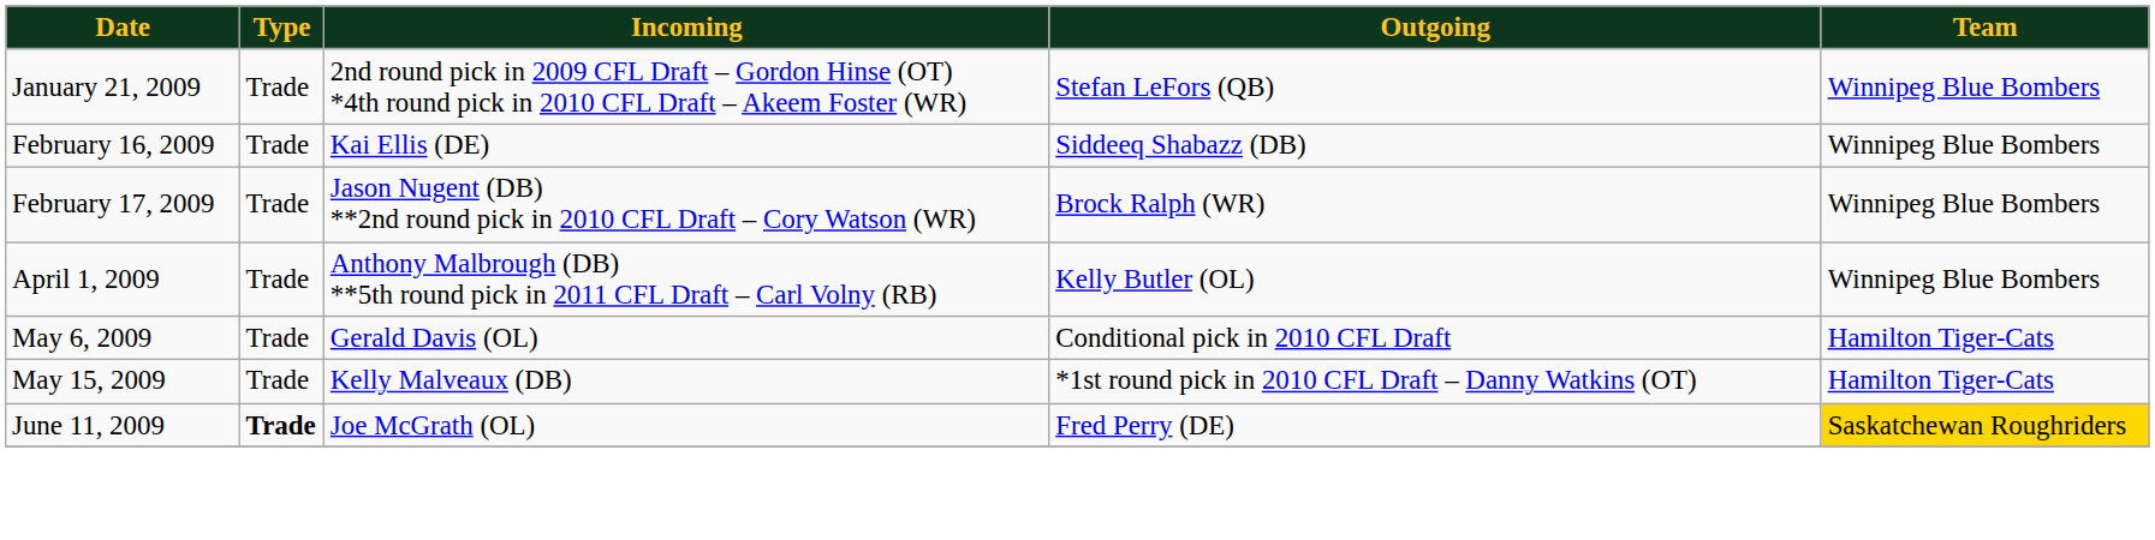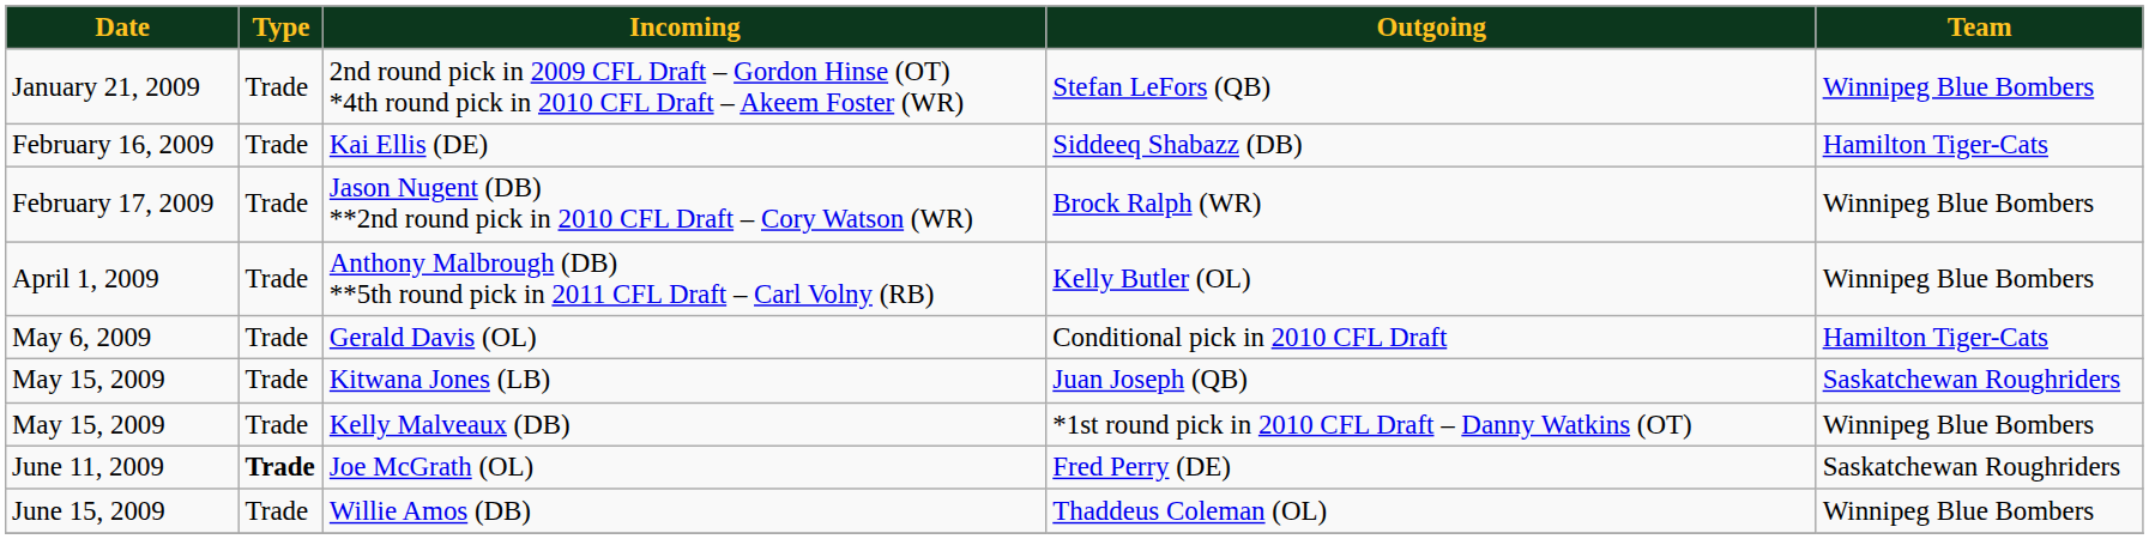Kai Ellis (DE) | Team: Winnipeg Blue Bombers -> Hamilton Tiger-Cats
+ row: May 15, 2009 | Trade | Kitwana Jones (LB) | Juan Joseph (QB) | Saskatchewan Roughriders
Kelly Malveaux (DB) | Team: Hamilton Tiger-Cats -> Winnipeg Blue Bombers
Joe McGrath (OL) | Team: gold background -> no background
+ row: June 15, 2009 | Trade | Willie Amos (DB) | Thaddeus Coleman (OL) | Winnipeg Blue Bombers
